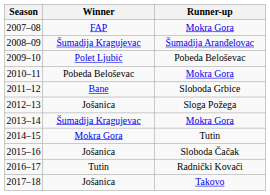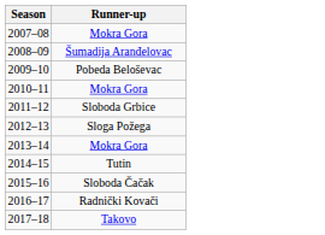- column: Winner | FAP | Šumadija Kragujevac | Polet Ljubić | Pobeda Beloševac | Bane | Jošanica | Šumadija Kragujevac | Mokra Gora | Jošanica | Tutin | Jošanica
